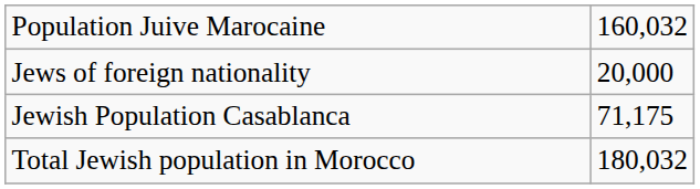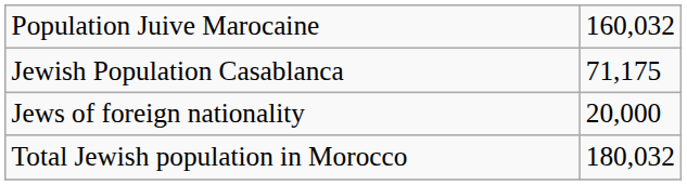rows swapped: Jewish Population Casablanca <-> Jews of foreign nationality
